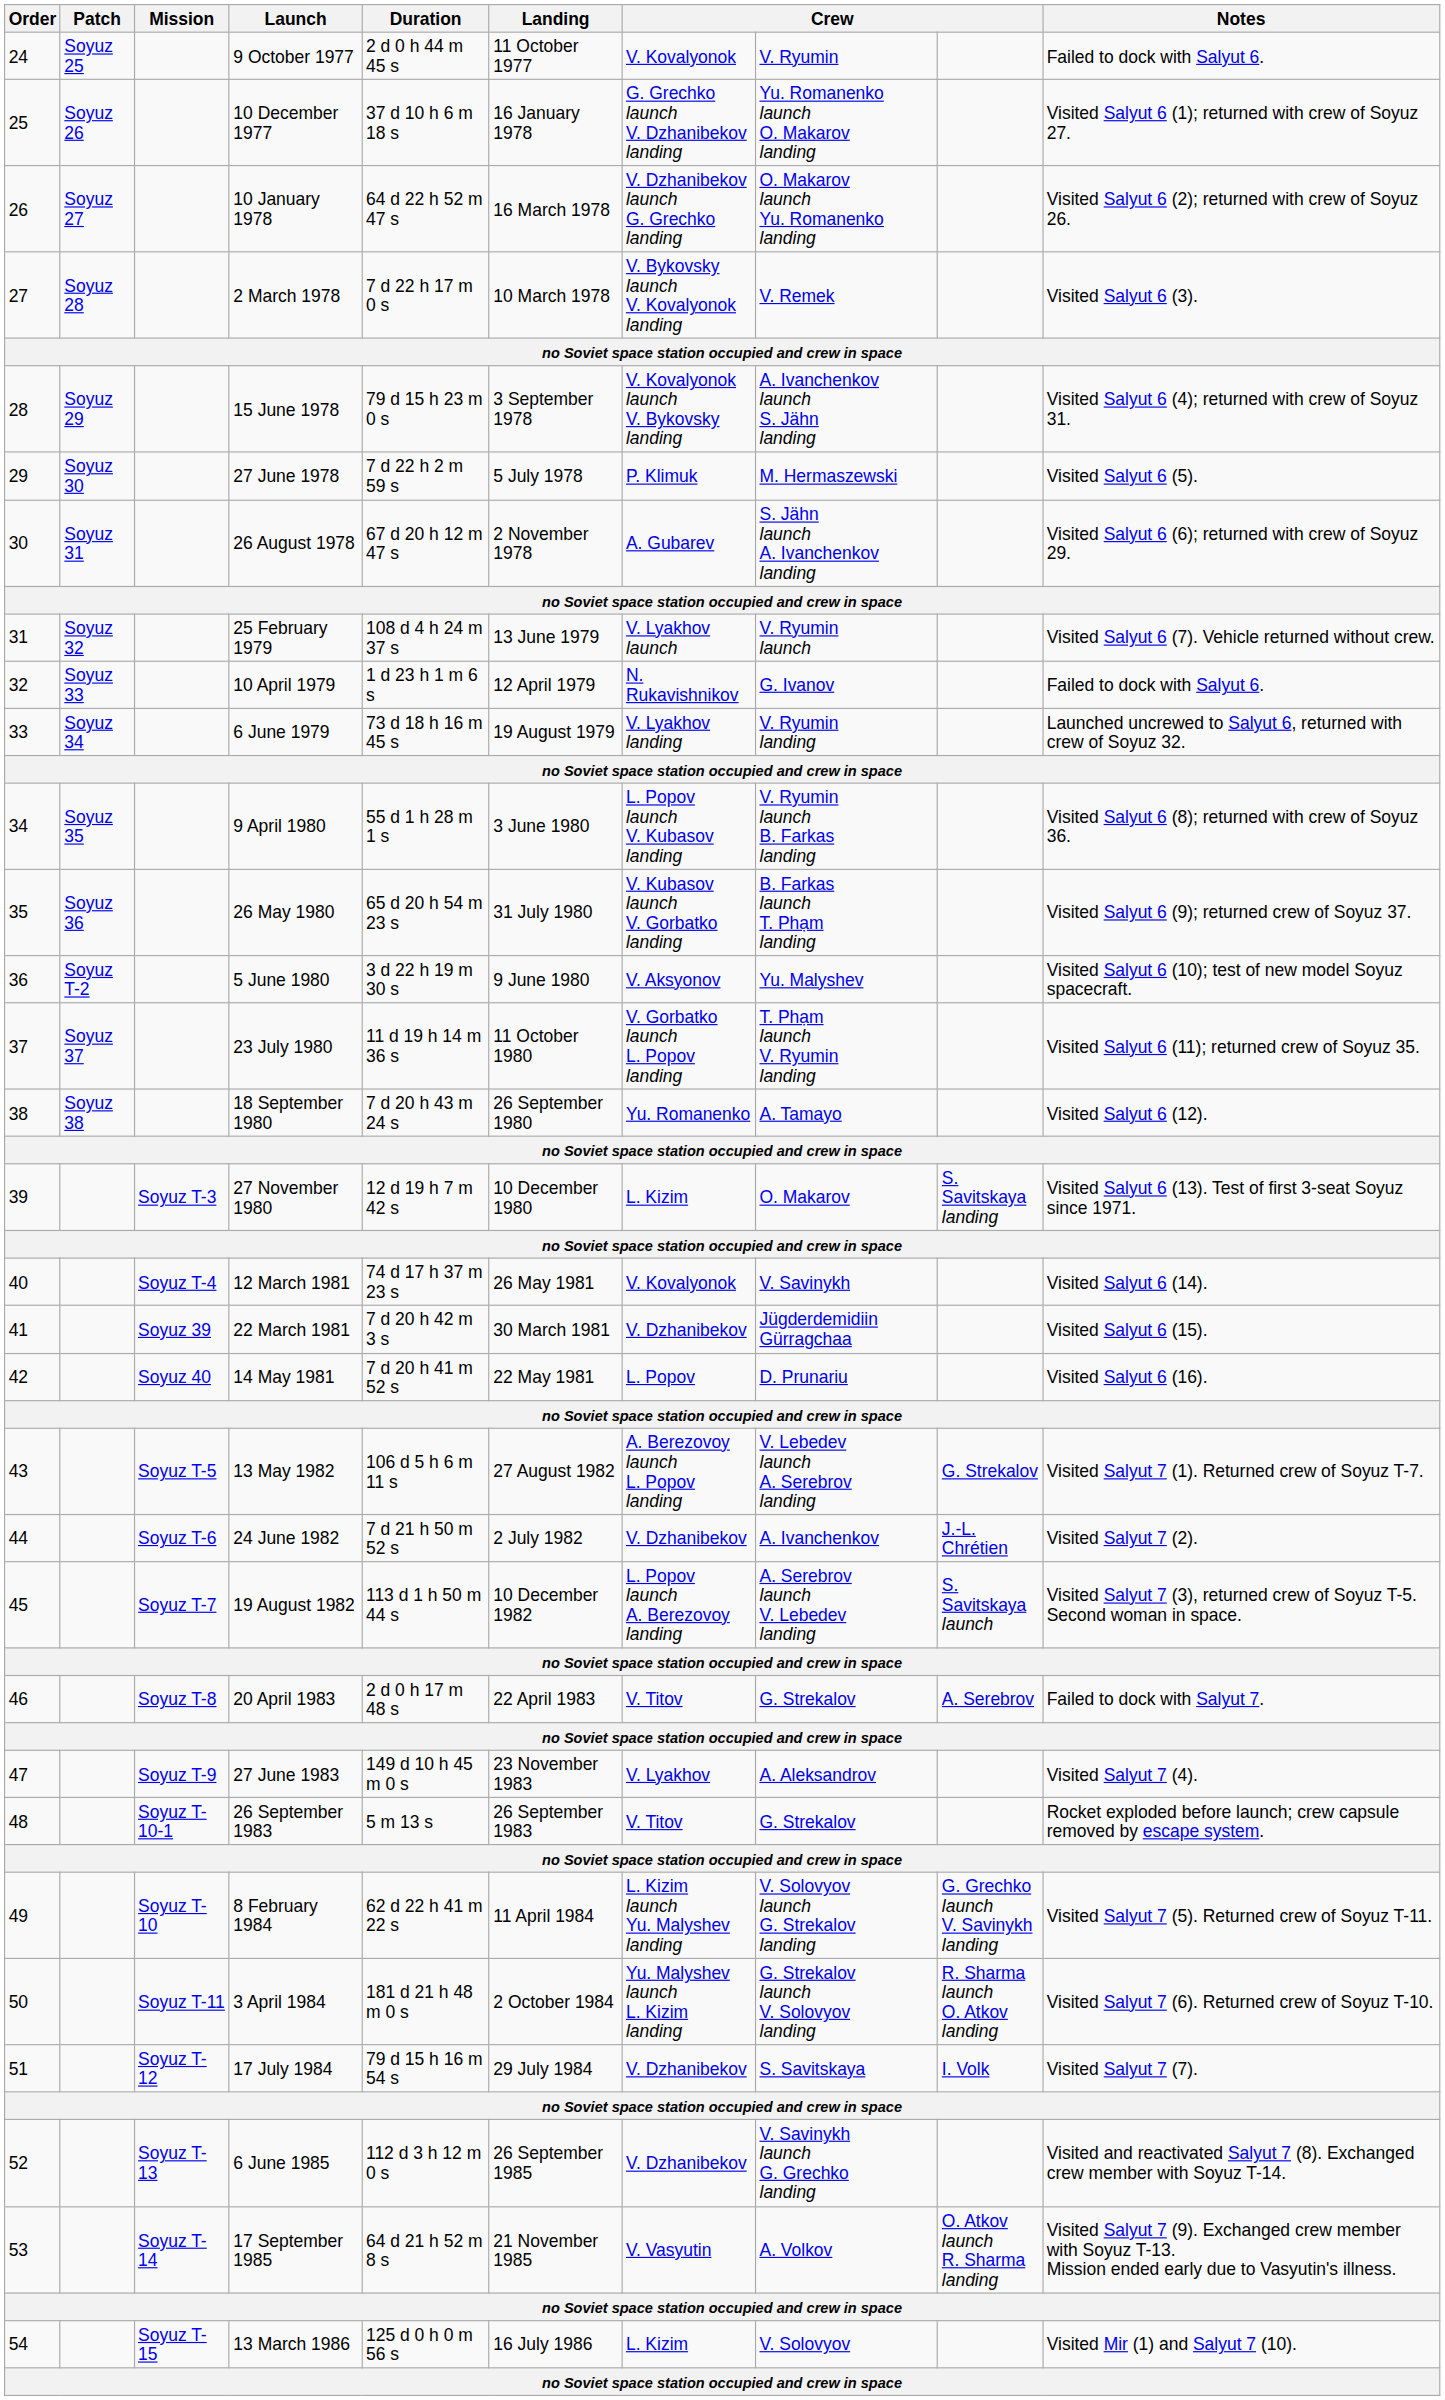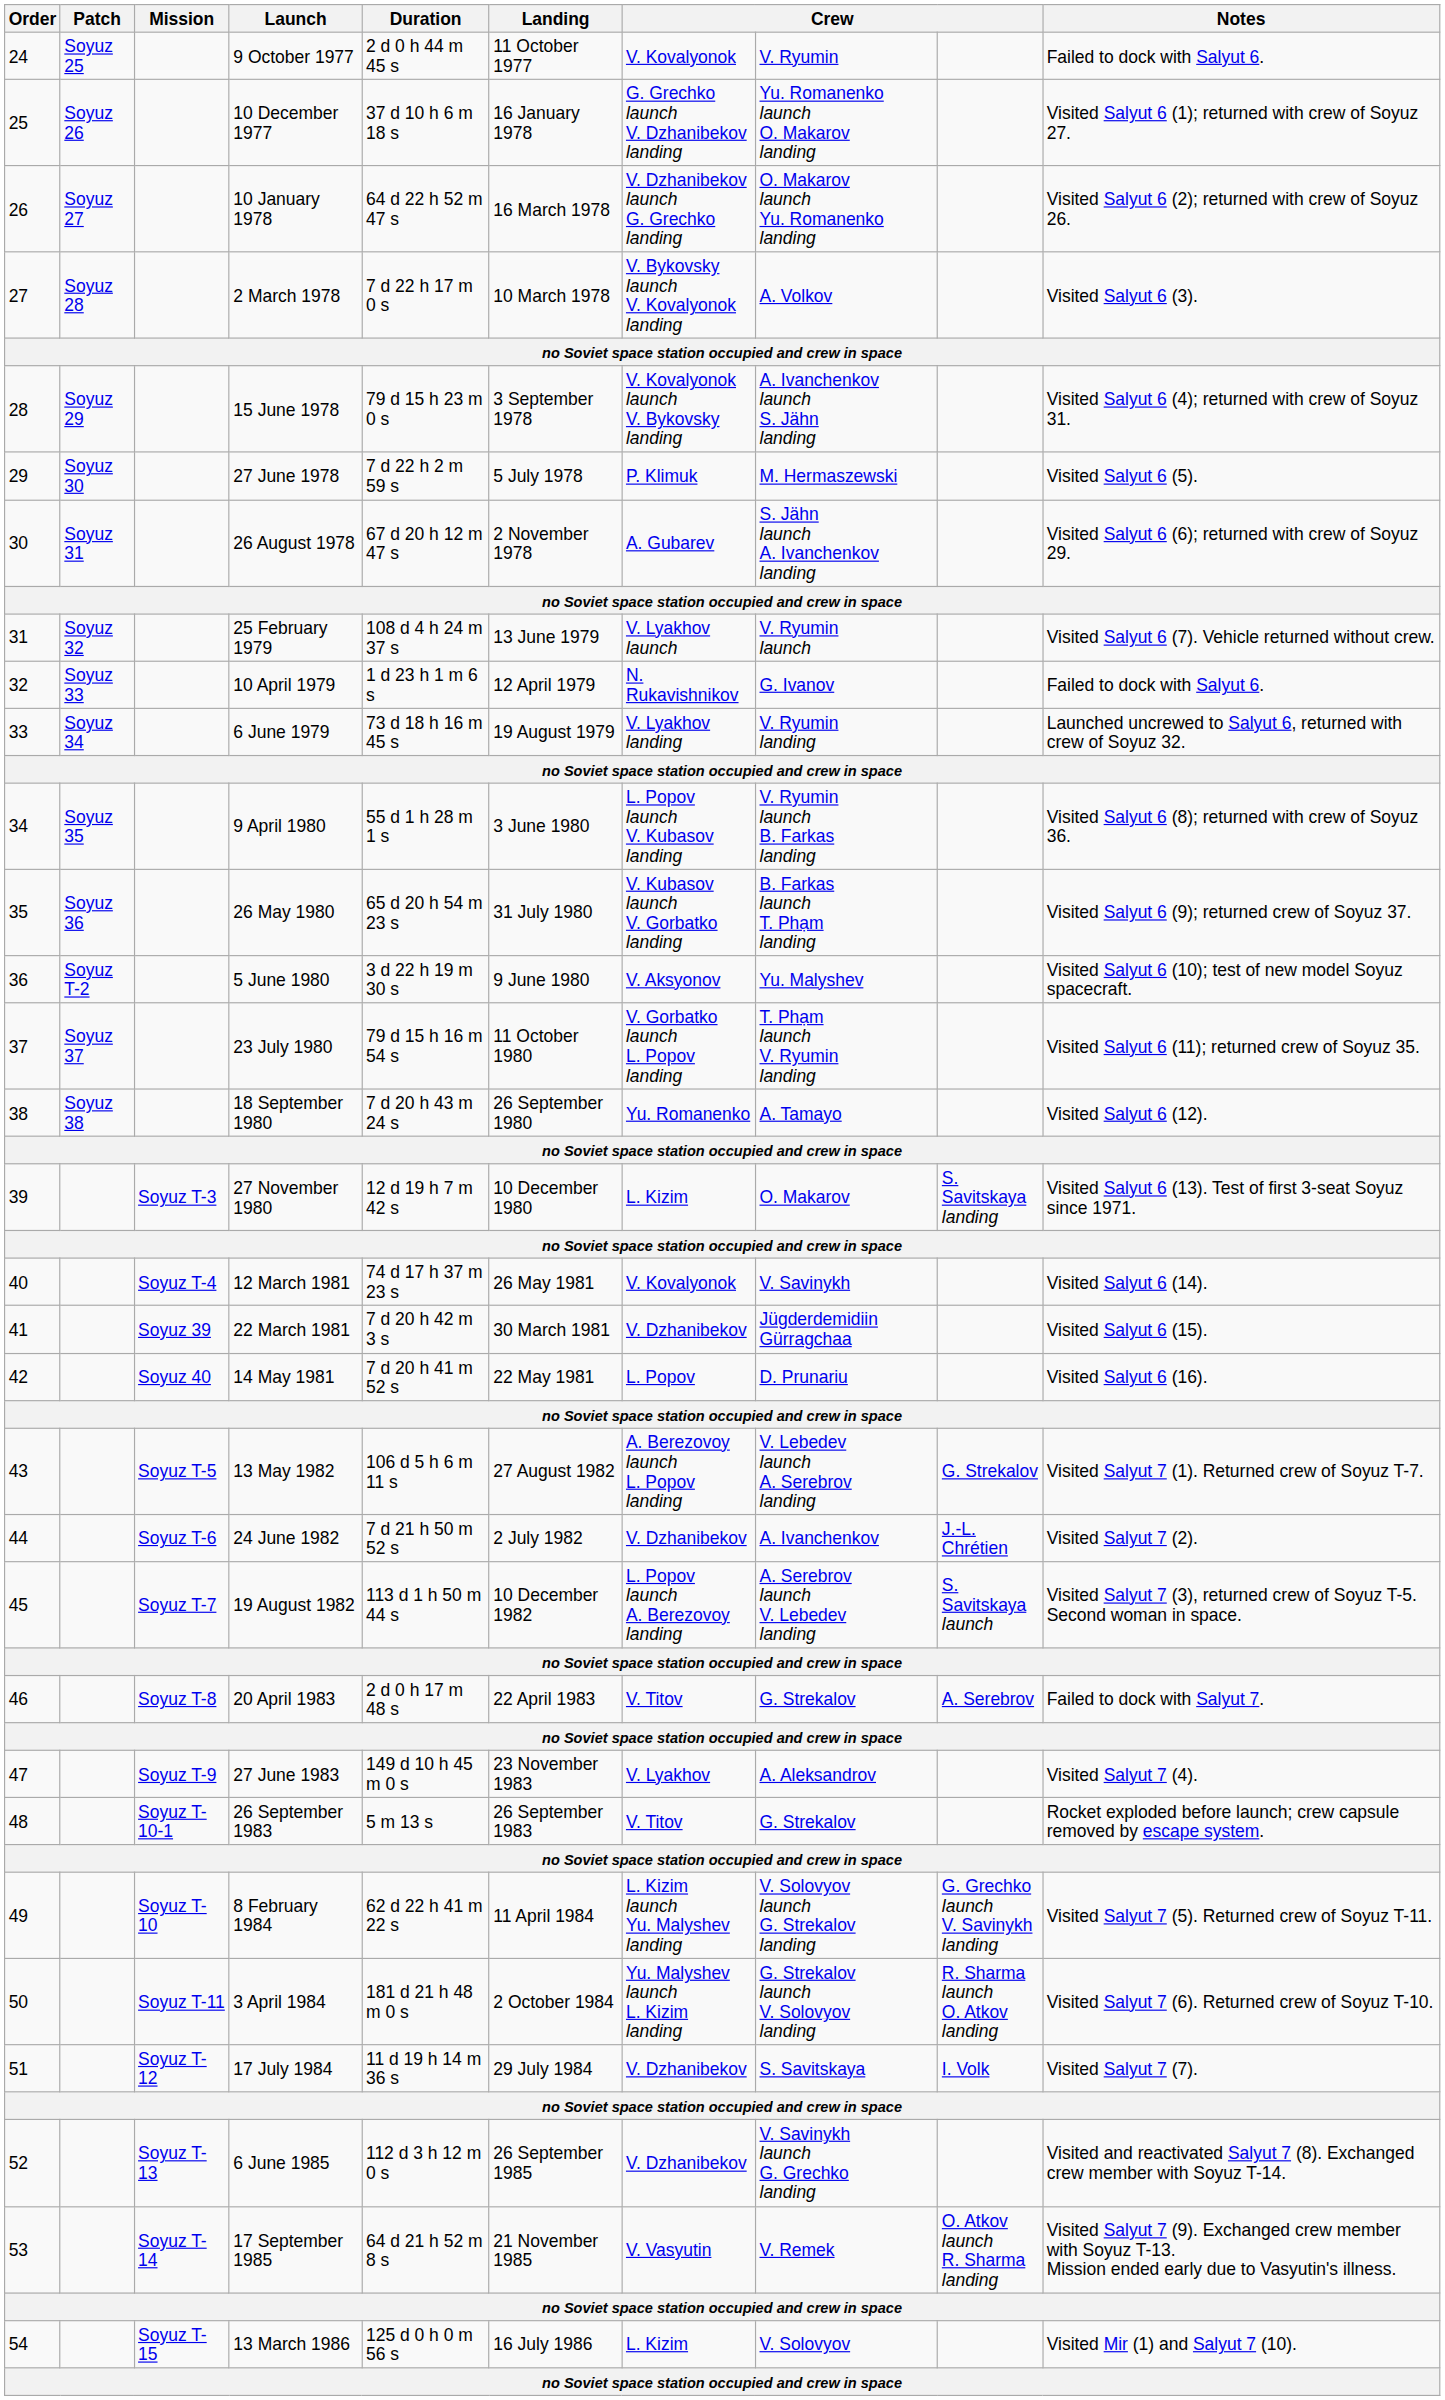2 March 1978 | column 8: V. Remek -> A. Volkov
23 July 1980 | Duration: 11 d 19 h 14 m 36 s -> 79 d 15 h 16 m 54 s
17 July 1984 | Duration: 79 d 15 h 16 m 54 s -> 11 d 19 h 14 m 36 s
17 September 1985 | column 8: A. Volkov -> V. Remek
